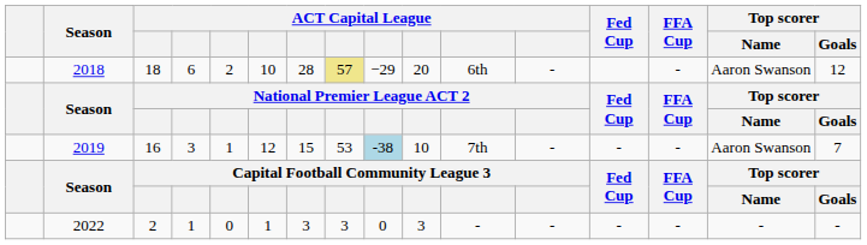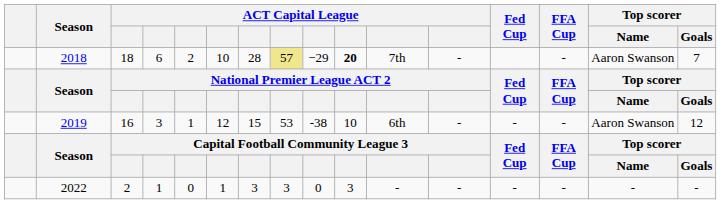2018 | column 10: normal -> bold
2018 | column 11: 6th -> 7th
2018 | Top scorer / Goals: 12 -> 7
2019 | column 9: lightblue background -> no background
2019 | column 11: 7th -> 6th
2019 | Top scorer / Goals: 7 -> 12
